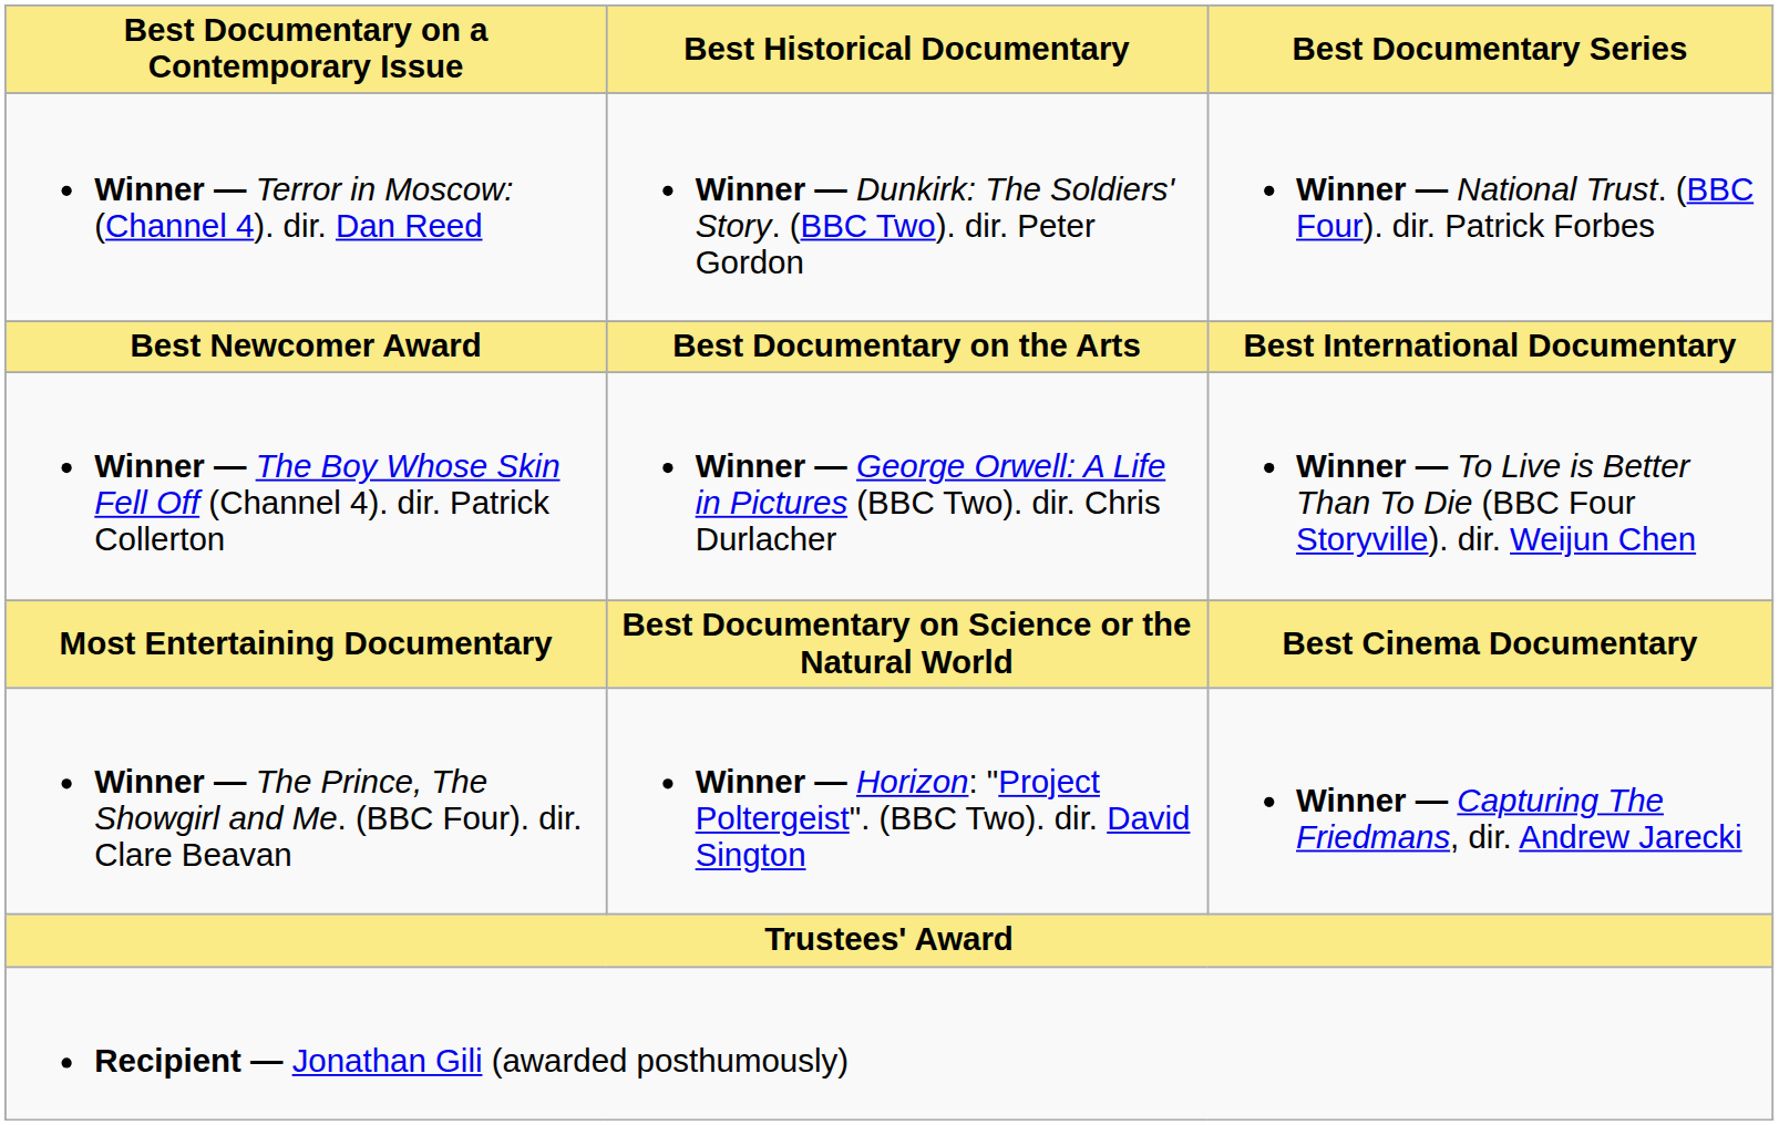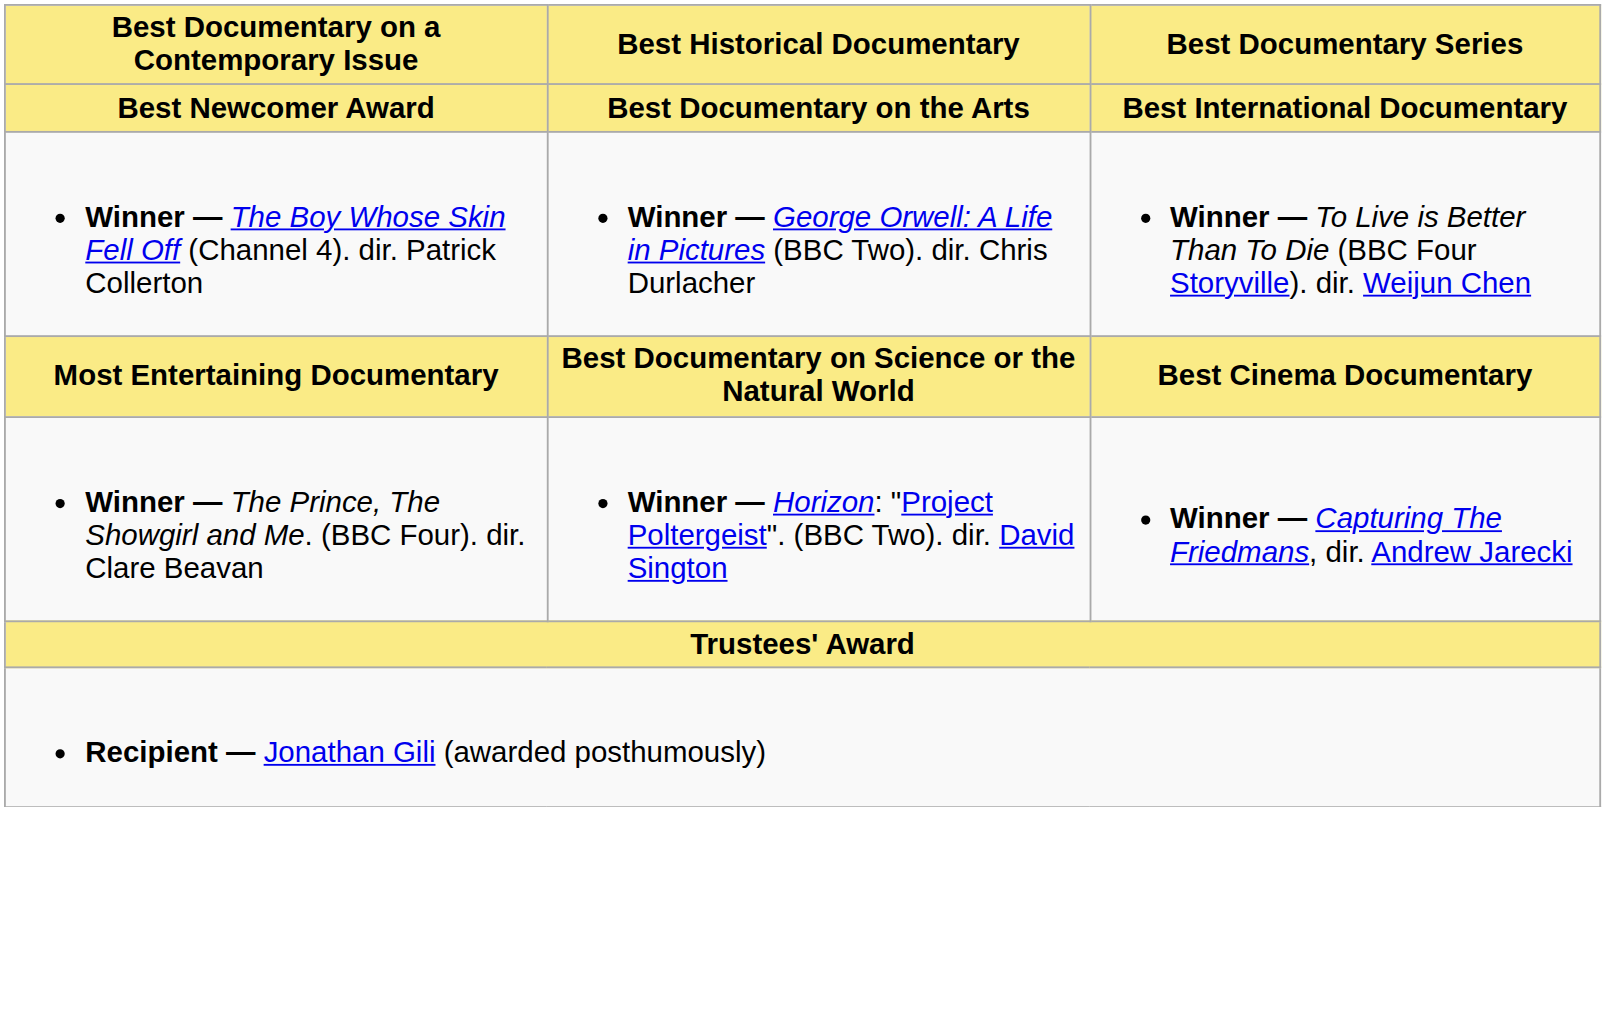- row: Winner — Terror in Moscow: (Channel 4). dir. Dan Reed | Winner — Dunkirk: The Soldiers' Story. (BBC Two). dir. Peter Gordon | Winner — National Trust. (BBC Four). dir. Patrick Forbes
